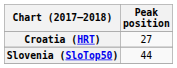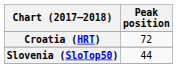Croatia (HRT) | Peak position: 27 -> 72
